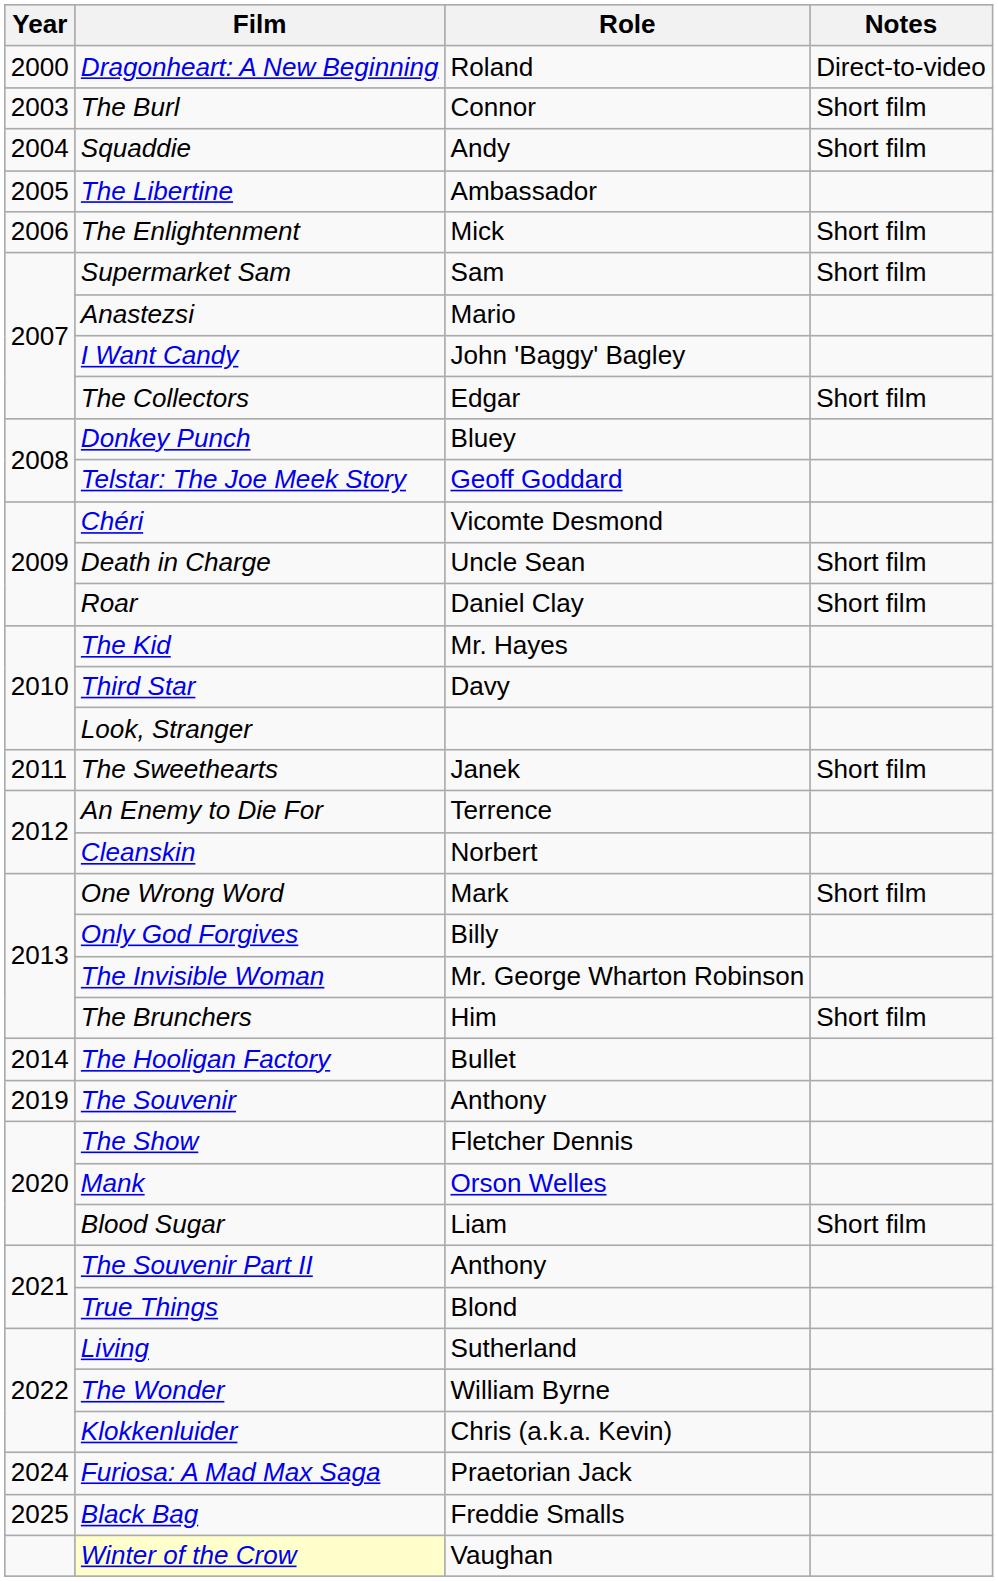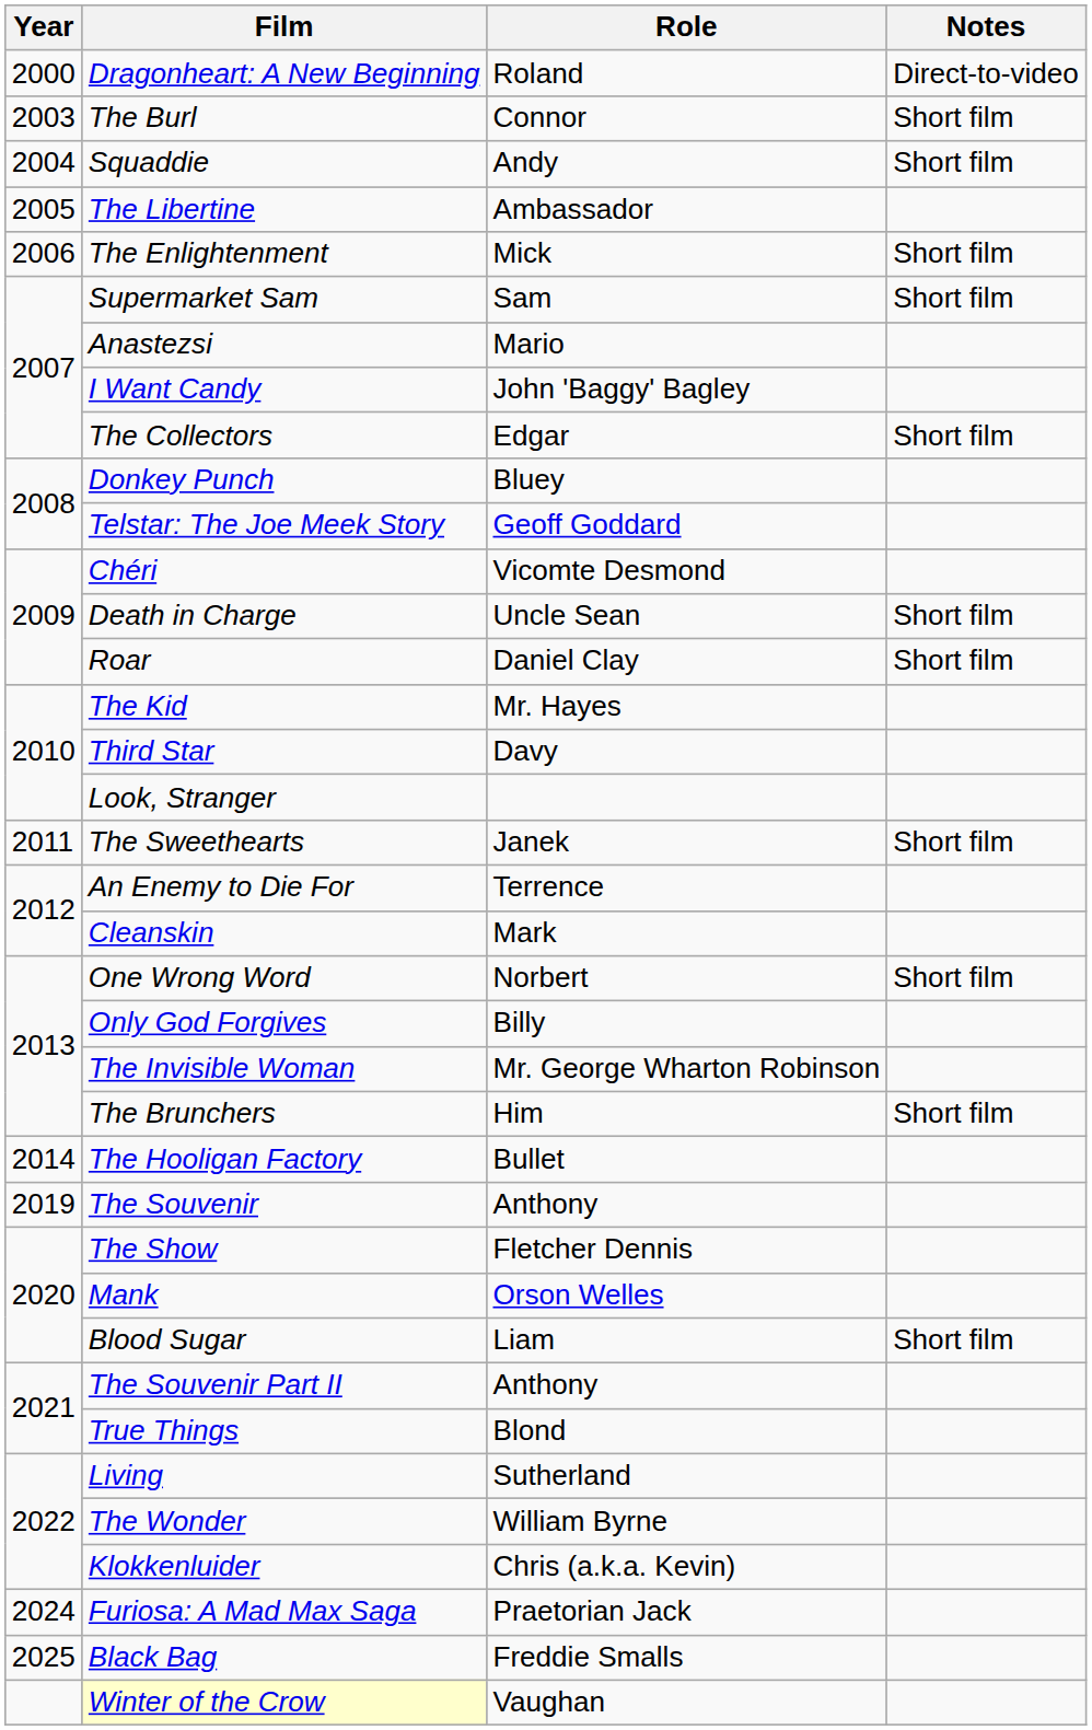Cleanskin | Role: Norbert -> Mark
One Wrong Word | Role: Mark -> Norbert
